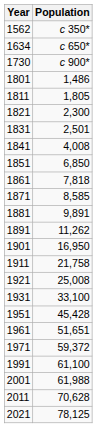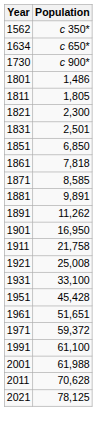- row: 1841 | 4,008
